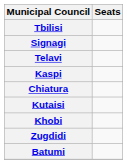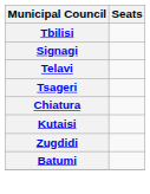- row: Kaspi
+ row: Tsageri
- row: Khobi
